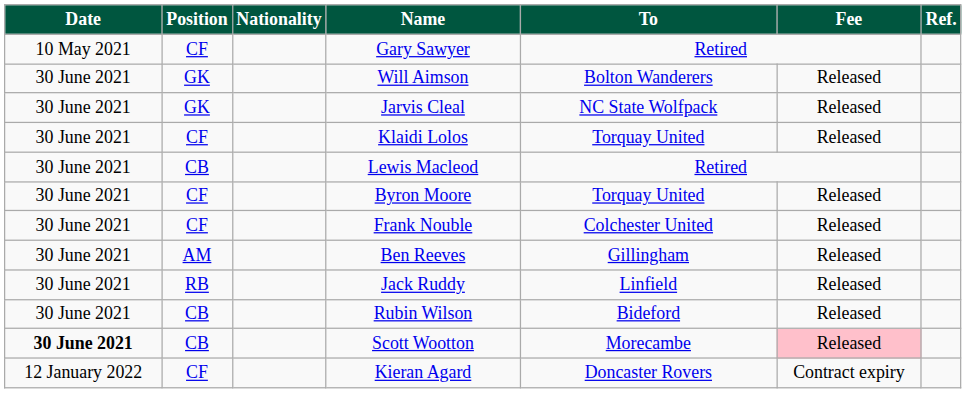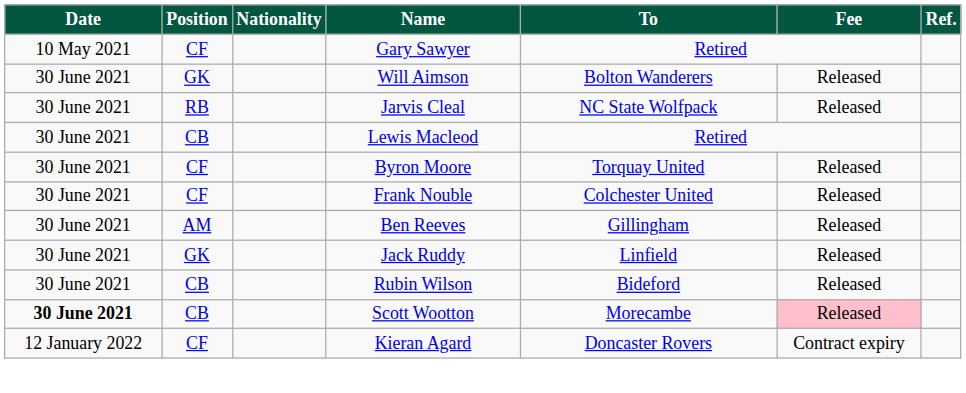Jarvis Cleal | Position: GK -> RB
- row: 30 June 2021 | CF | Klaidi Lolos | Torquay United | Released
Jack Ruddy | Position: RB -> GK
